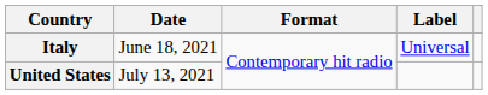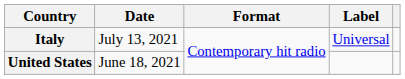Italy | Date: June 18, 2021 -> July 13, 2021
United States | Date: July 13, 2021 -> June 18, 2021
